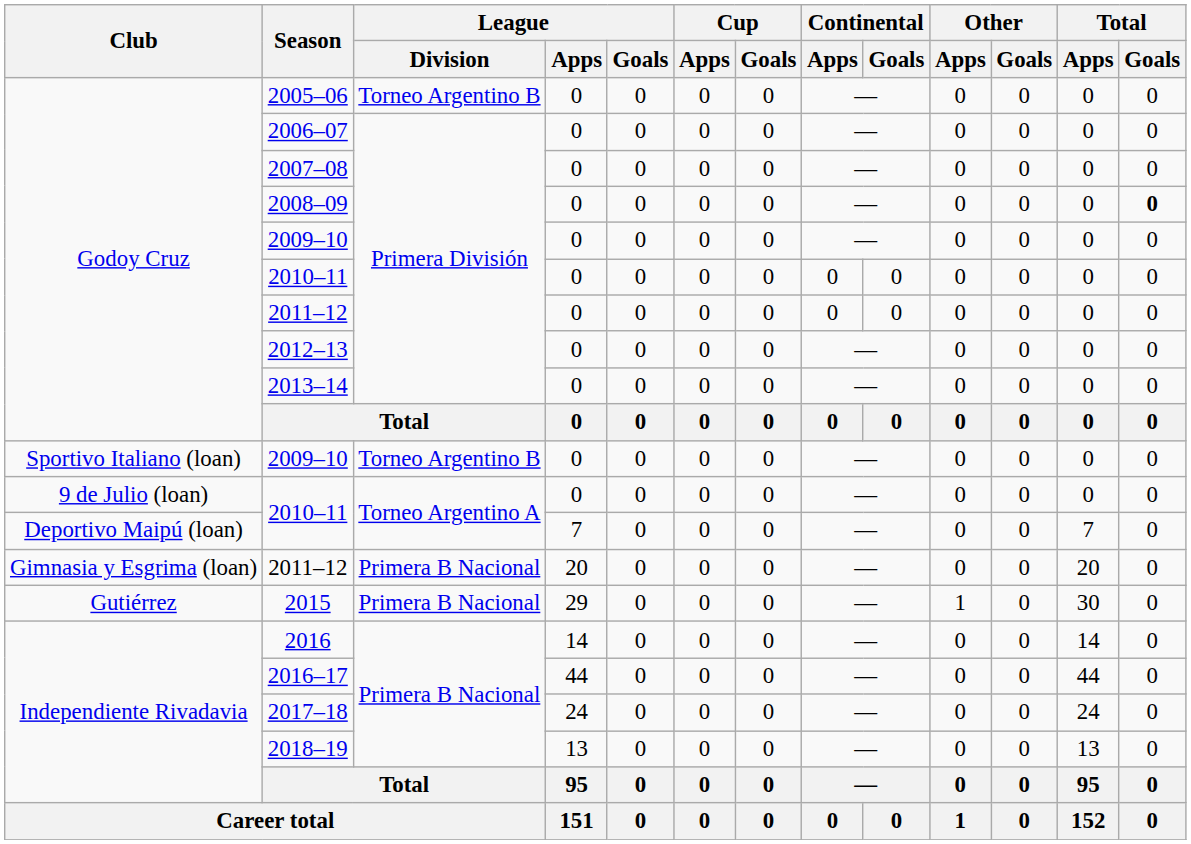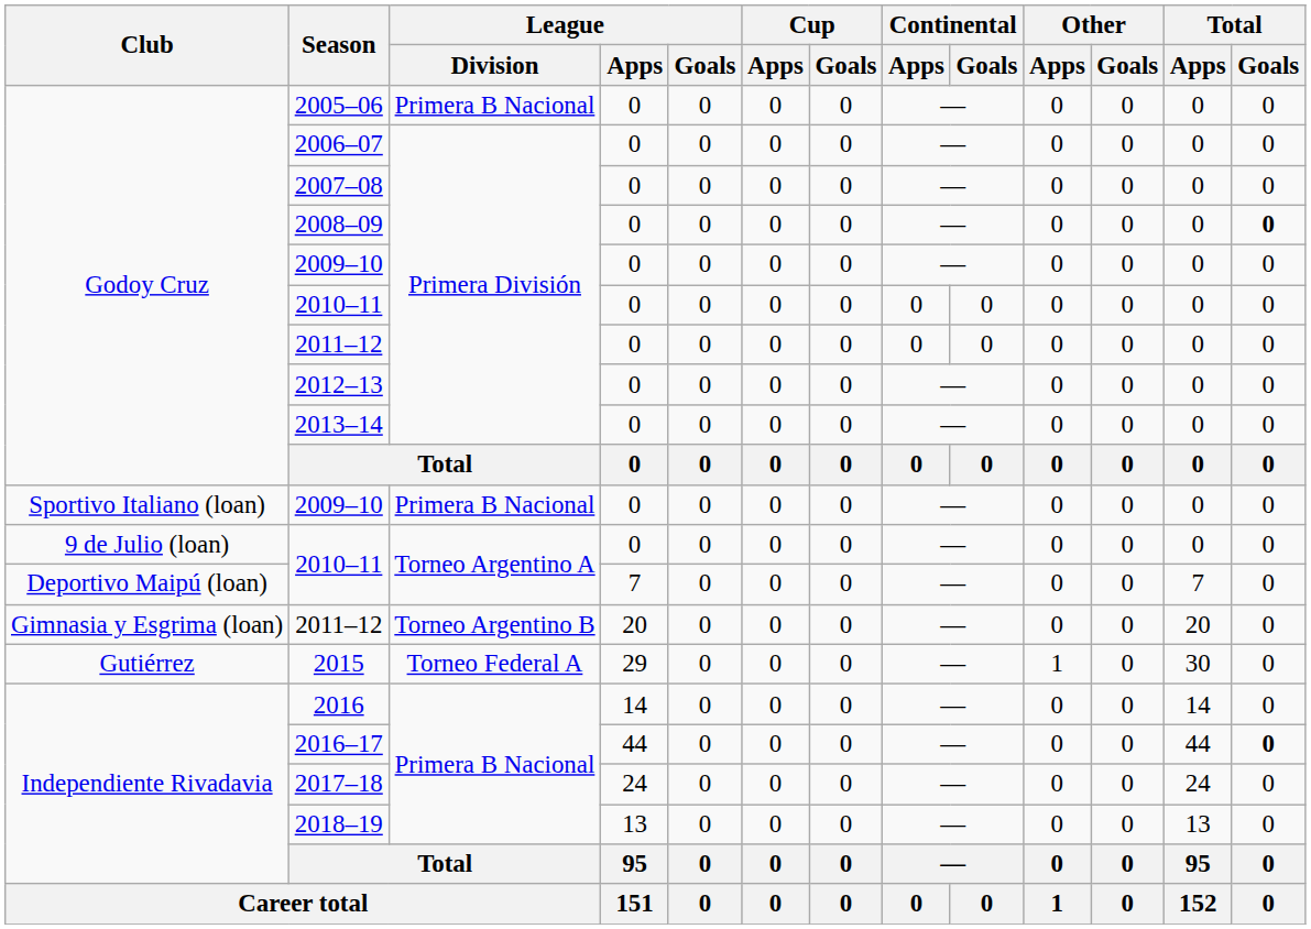2005–06 | League / Division: Torneo Argentino B -> Primera B Nacional
Sportivo Italiano (loan) / 2009–10 | League / Division: Torneo Argentino B -> Primera B Nacional
Gimnasia y Esgrima (loan) / 2011–12 | League / Division: Primera B Nacional -> Torneo Argentino B
2015 | League / Division: Primera B Nacional -> Torneo Federal A
2016–17 | Total / Goals: normal -> bold
